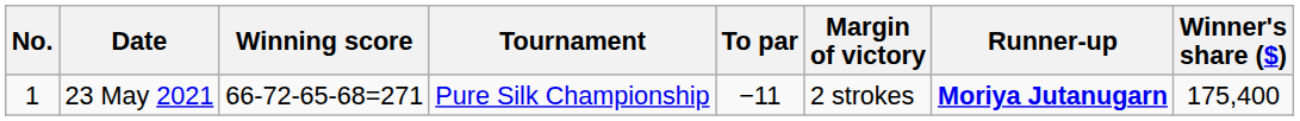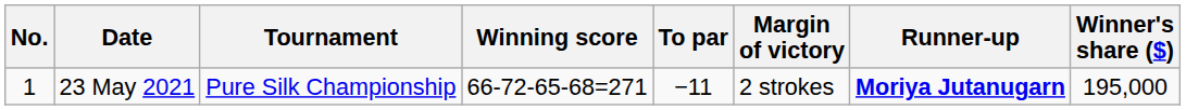columns swapped: Tournament <-> Winning score
23 May 2021 | Winner's share ($): 175,400 -> 195,000
